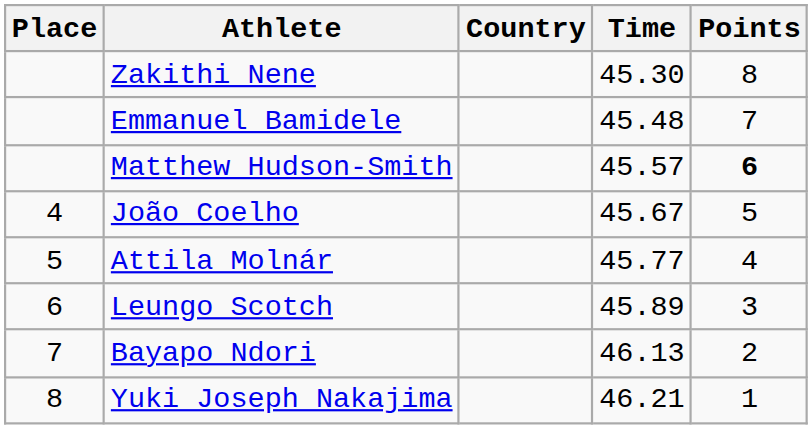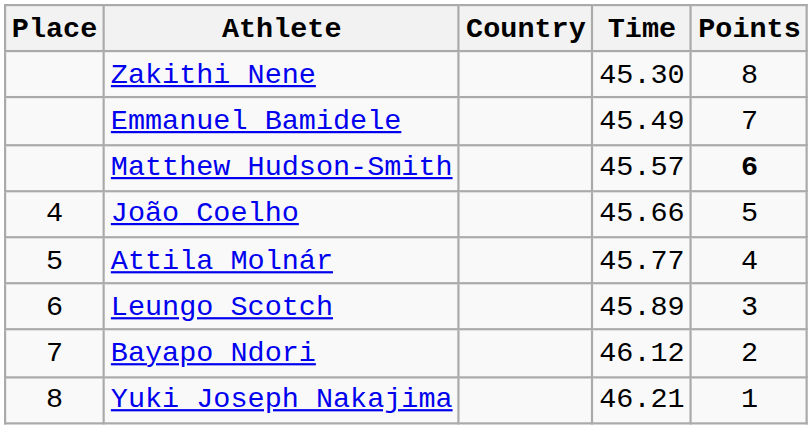Emmanuel Bamidele | Time: 45.48 -> 45.49
João Coelho | Time: 45.67 -> 45.66
Bayapo Ndori | Time: 46.13 -> 46.12
